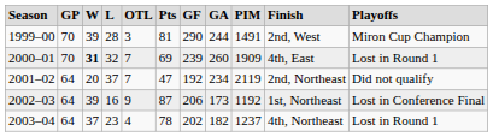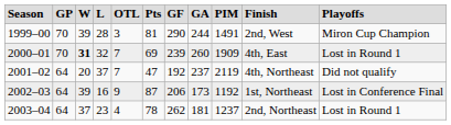2001–02 | column 8: 234 -> 237
2001–02 | column 10: 2nd, Northeast -> 4th, Northeast
2003–04 | column 7: 202 -> 262
2003–04 | column 8: 182 -> 181
2003–04 | column 10: 4th, Northeast -> 2nd, Northeast
